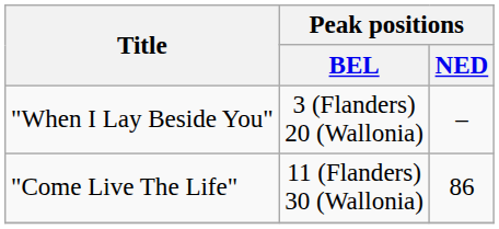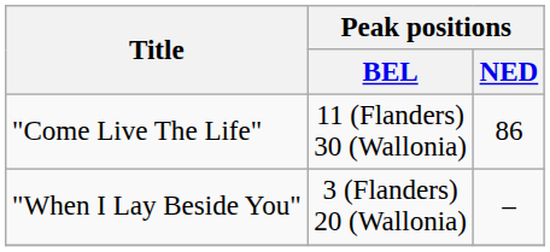rows swapped: "When I Lay Beside You" <-> "Come Live The Life"
